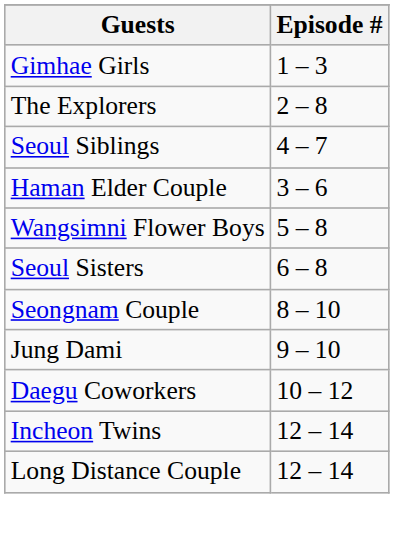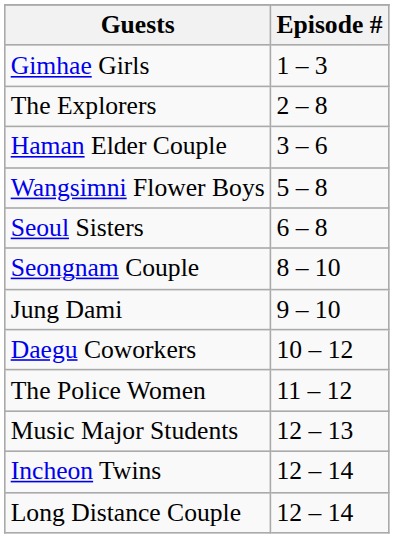- row: Seoul Siblings | 4 – 7
+ row: The Police Women | 11 – 12
+ row: Music Major Students | 12 – 13
